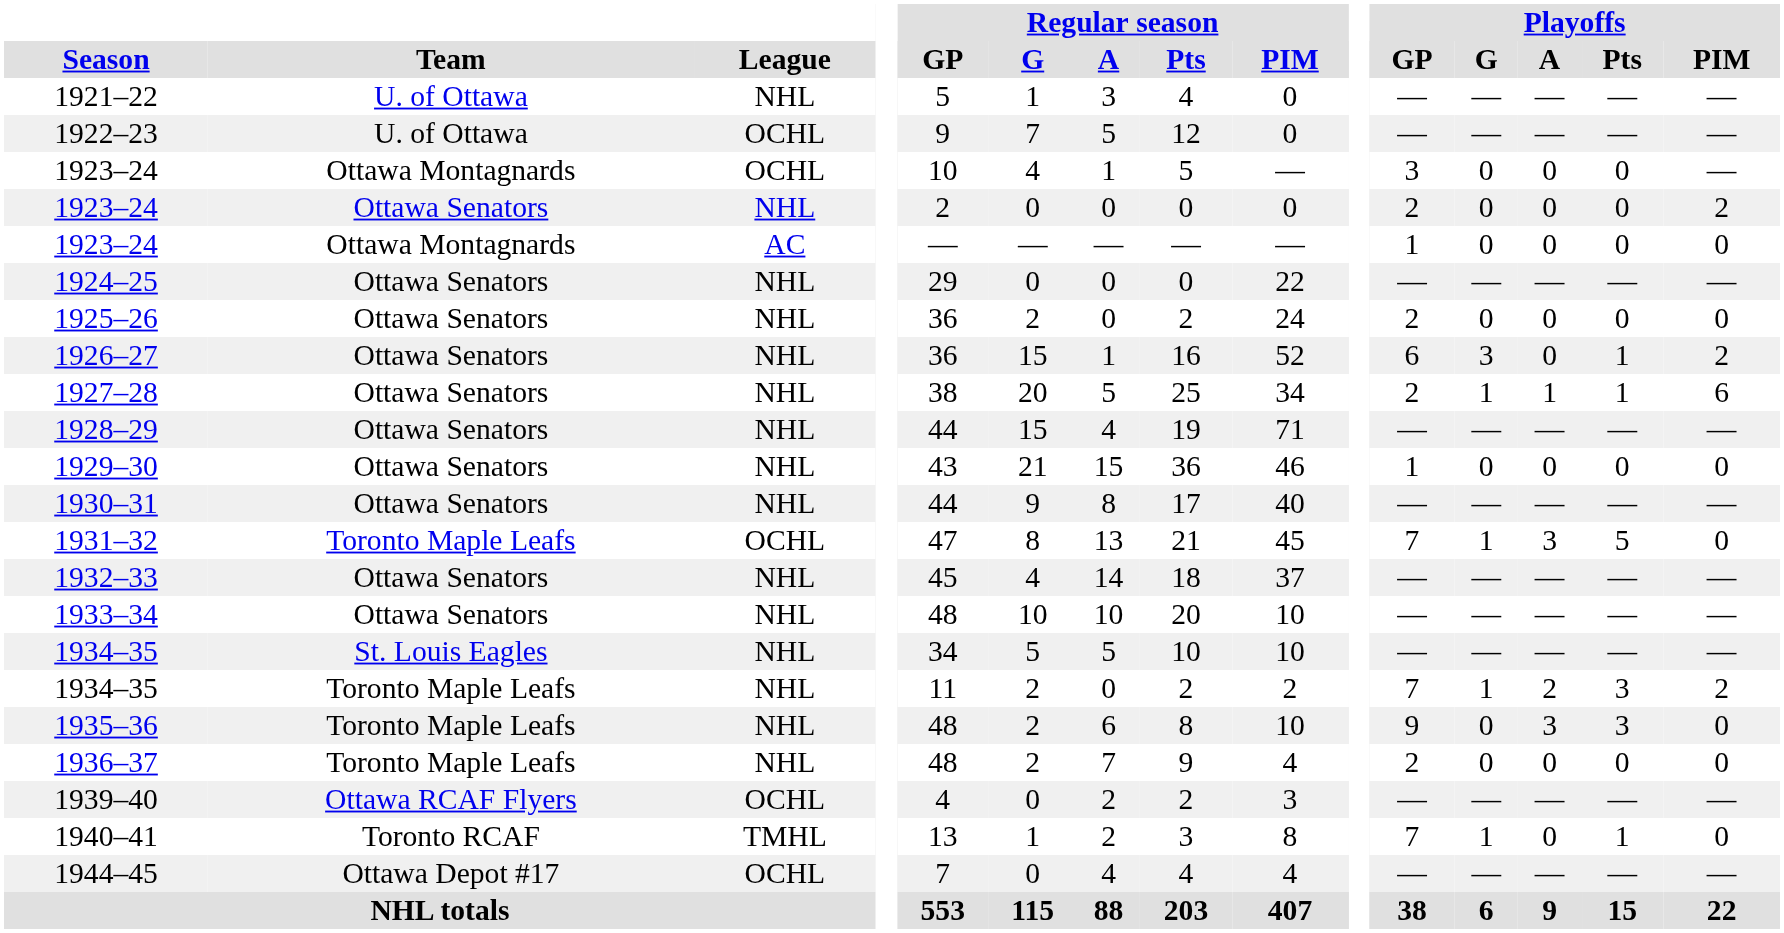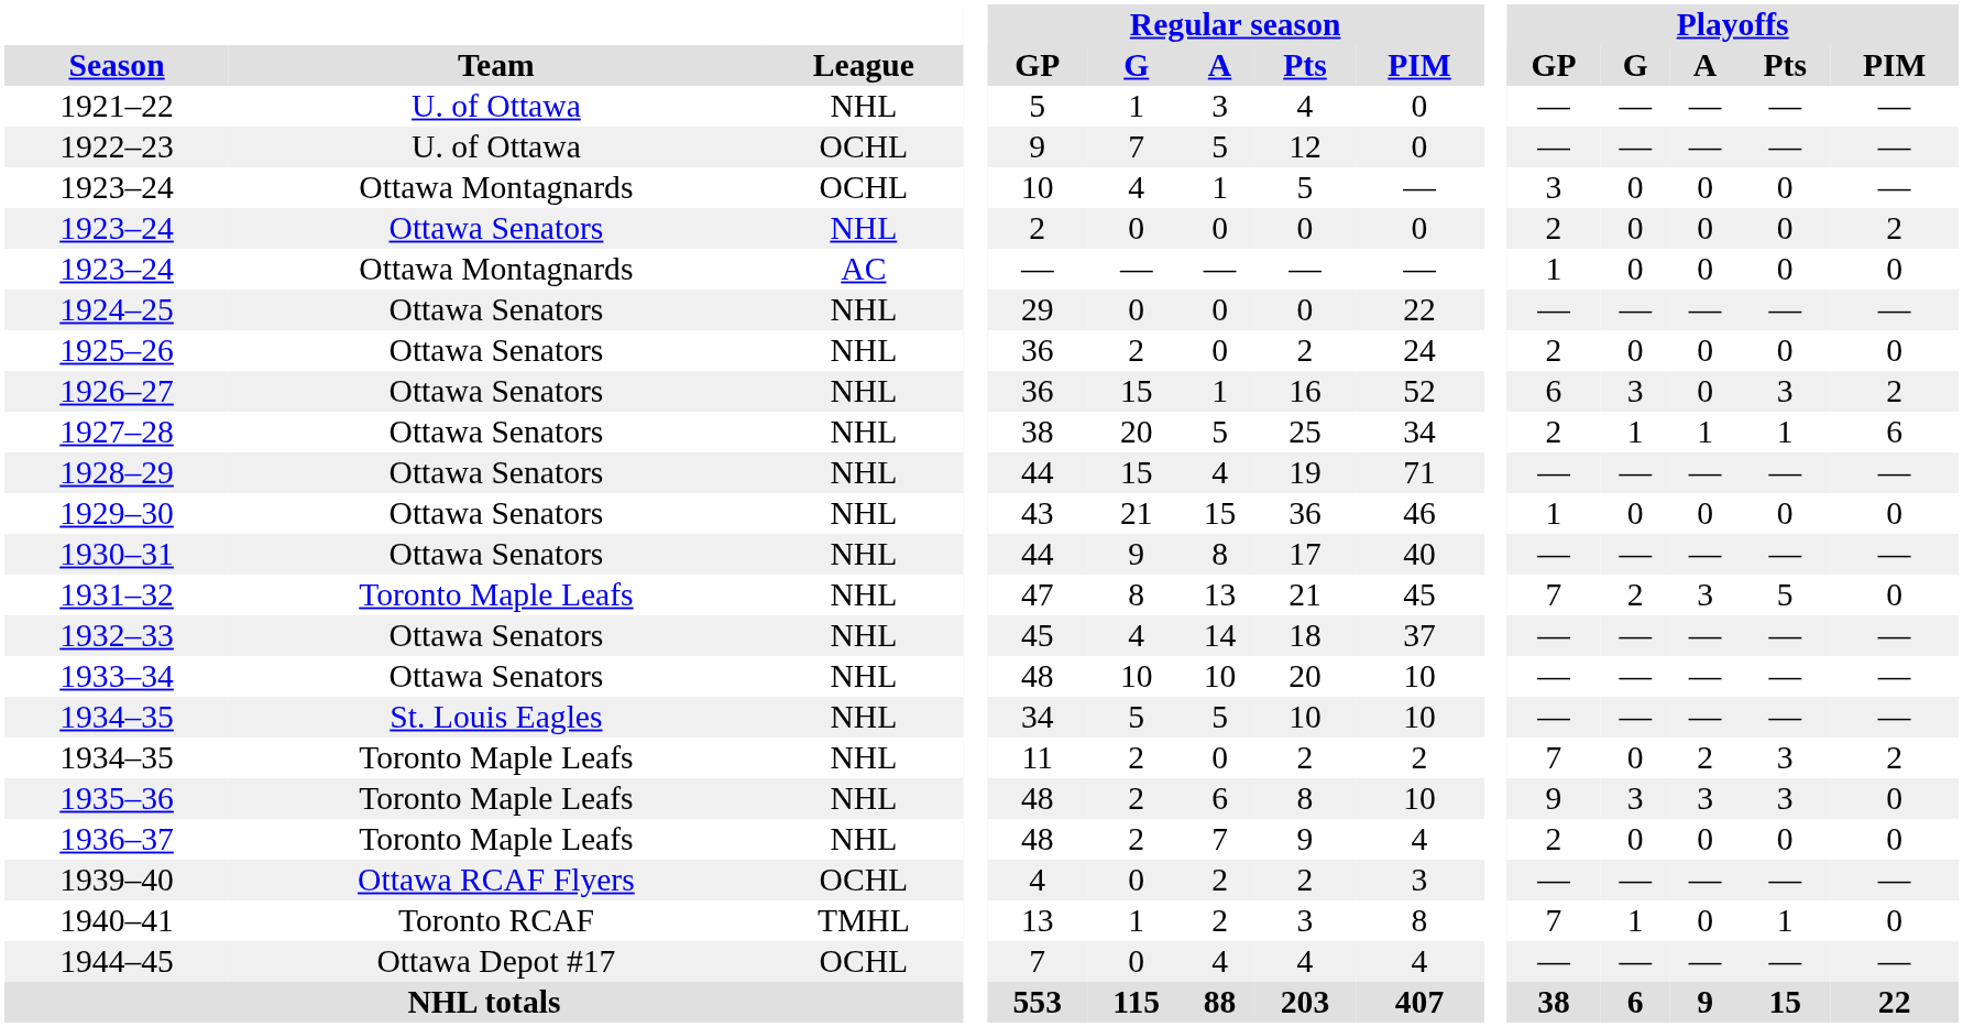1926–27 | Playoffs / Pts: 1 -> 3
1931–32 | League: OCHL -> NHL
1931–32 | Playoffs / G: 1 -> 2
1934–35 / Toronto Maple Leafs | Playoffs / G: 1 -> 0
1935–36 | Playoffs / G: 0 -> 3
